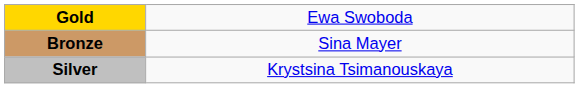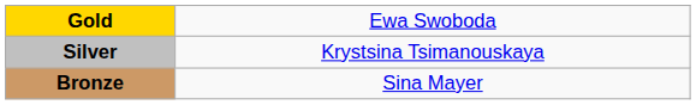rows swapped: Silver <-> Bronze
